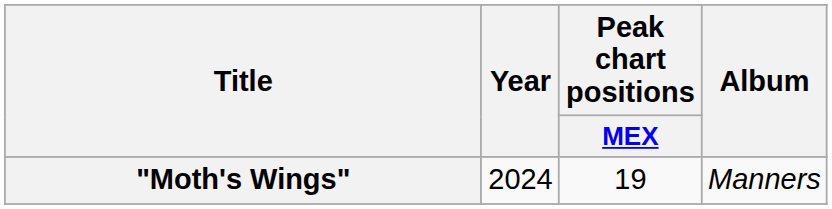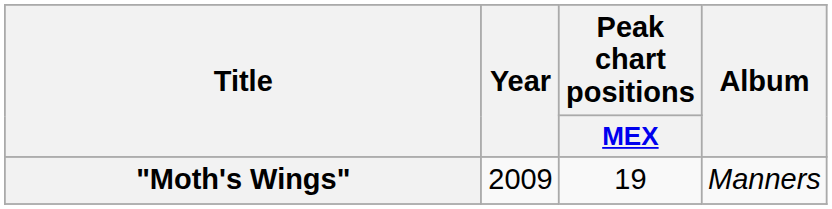"Moth's Wings" | Year: 2024 -> 2009
